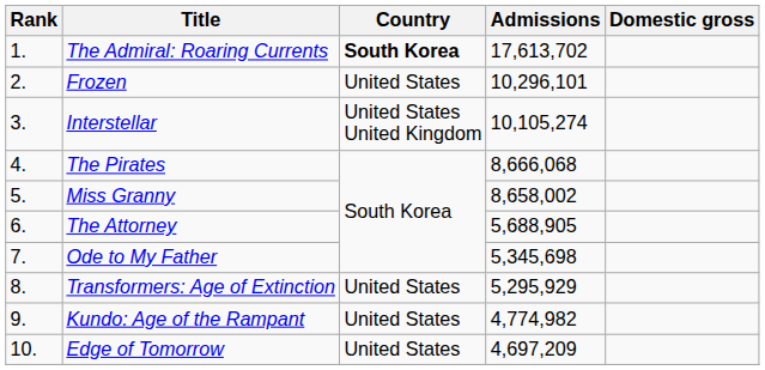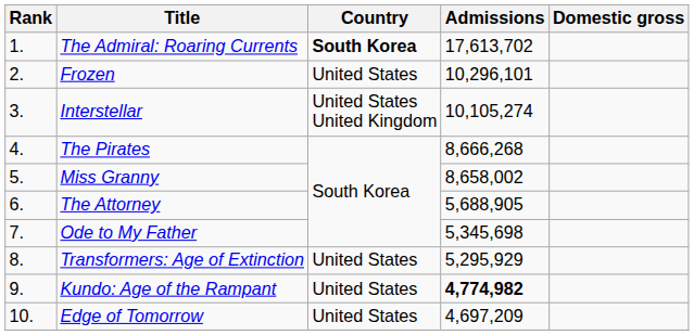The Pirates | Admissions: 8,666,068 -> 8,666,268
Kundo: Age of the Rampant | Admissions: normal -> bold
